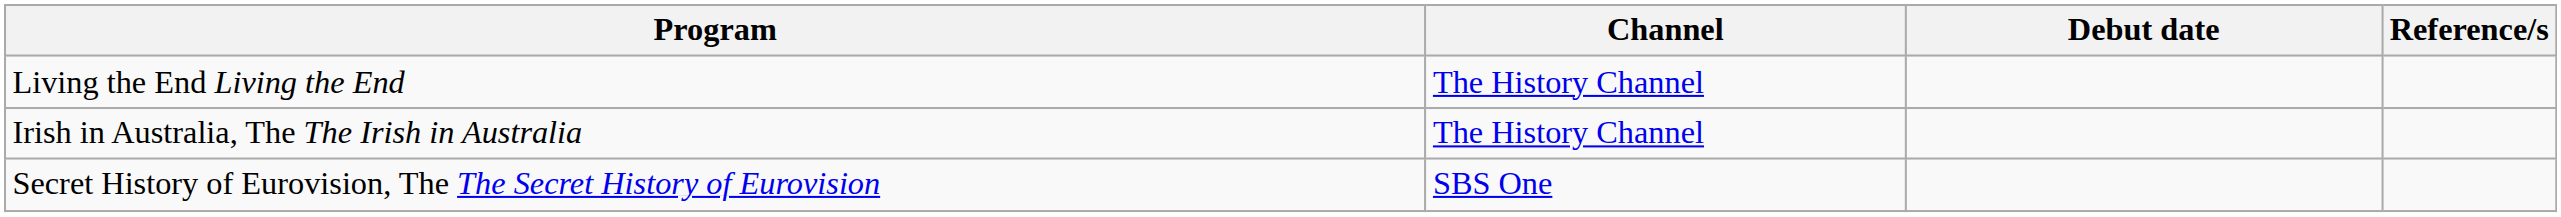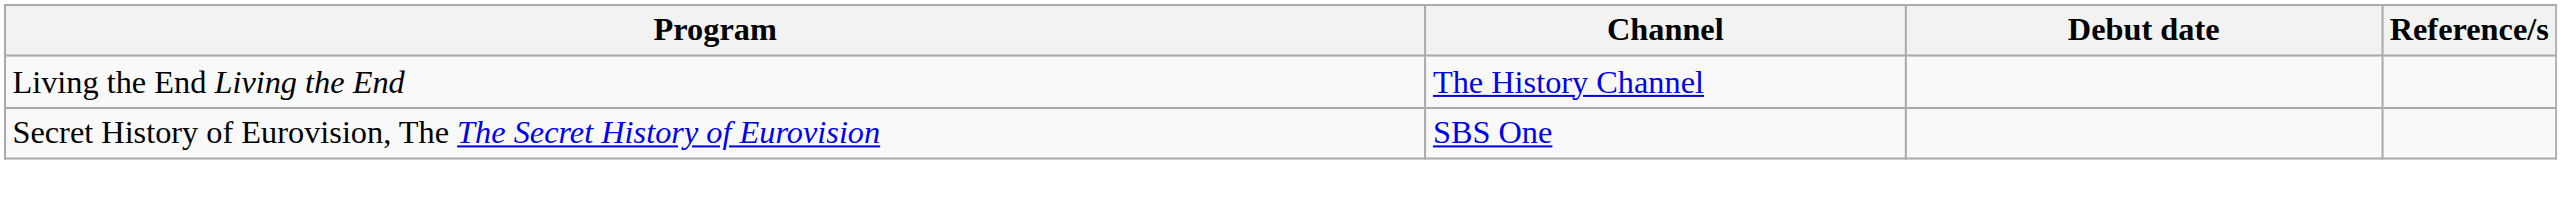- row: Irish in Australia, The The Irish in Australia | The History Channel
